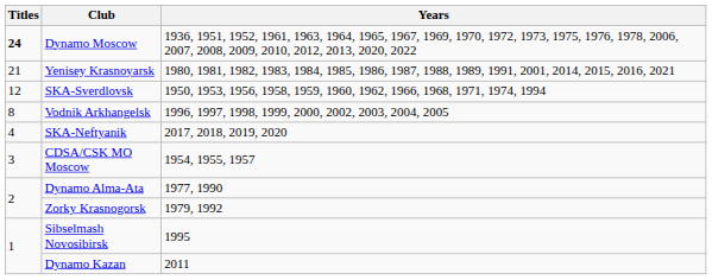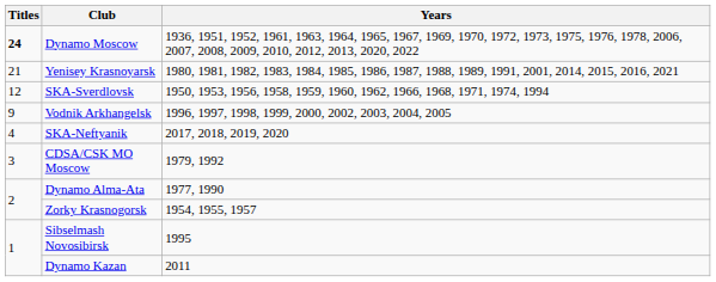Vodnik Arkhangelsk | Titles: 8 -> 9
CDSA/CSK MO Moscow | Years: 1954, 1955, 1957 -> 1979, 1992
Zorky Krasnogorsk | Years: 1979, 1992 -> 1954, 1955, 1957
